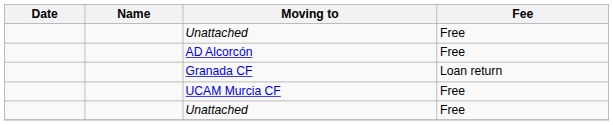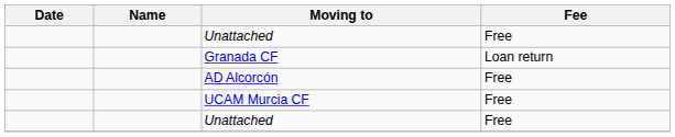rows swapped: Granada CF <-> AD Alcorcón
